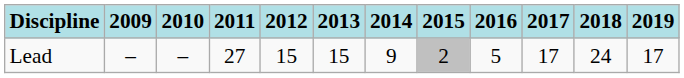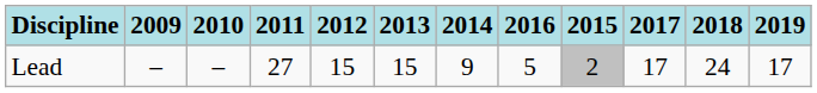columns swapped: 2015 <-> 2016
